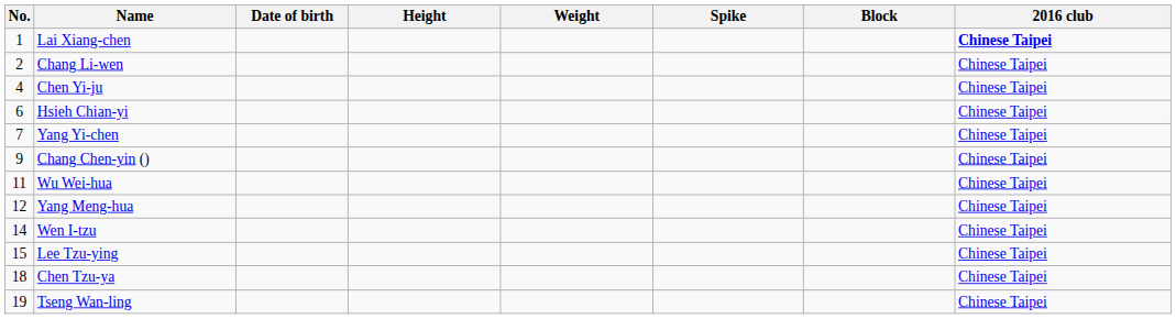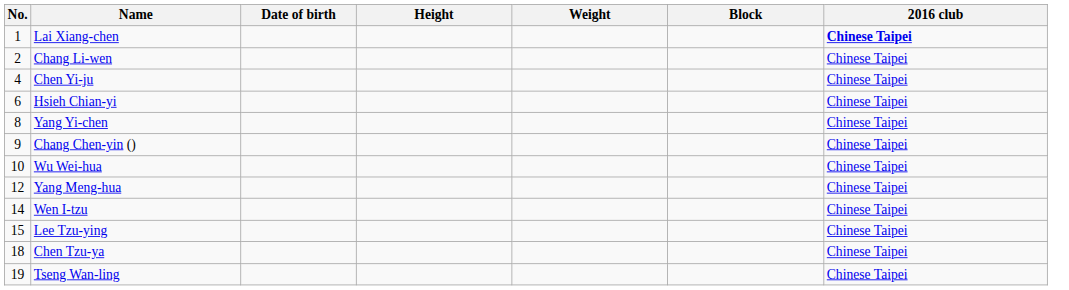- column: Spike
Yang Yi-chen | No.: 7 -> 8
Wu Wei-hua | No.: 11 -> 10
